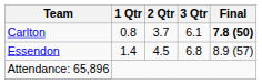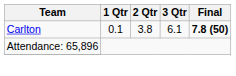Carlton | 1 Qtr: 0.8 -> 0.1
Carlton | 2 Qtr: 3.7 -> 3.8
- row: Essendon | 1.4 | 4.5 | 6.8 | 8.9 (57)
